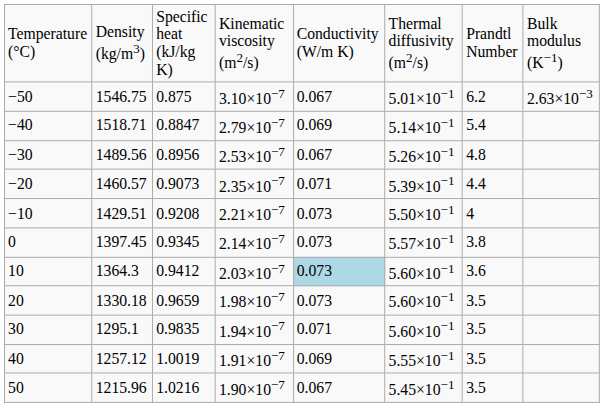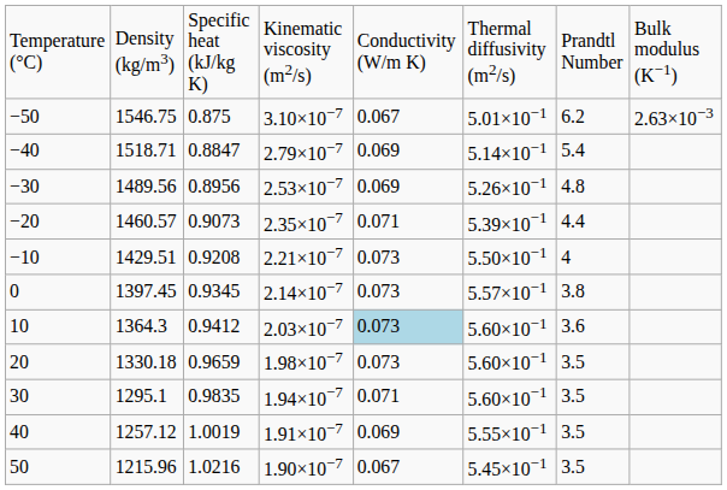−30 | column 5: 0.067 -> 0.069
